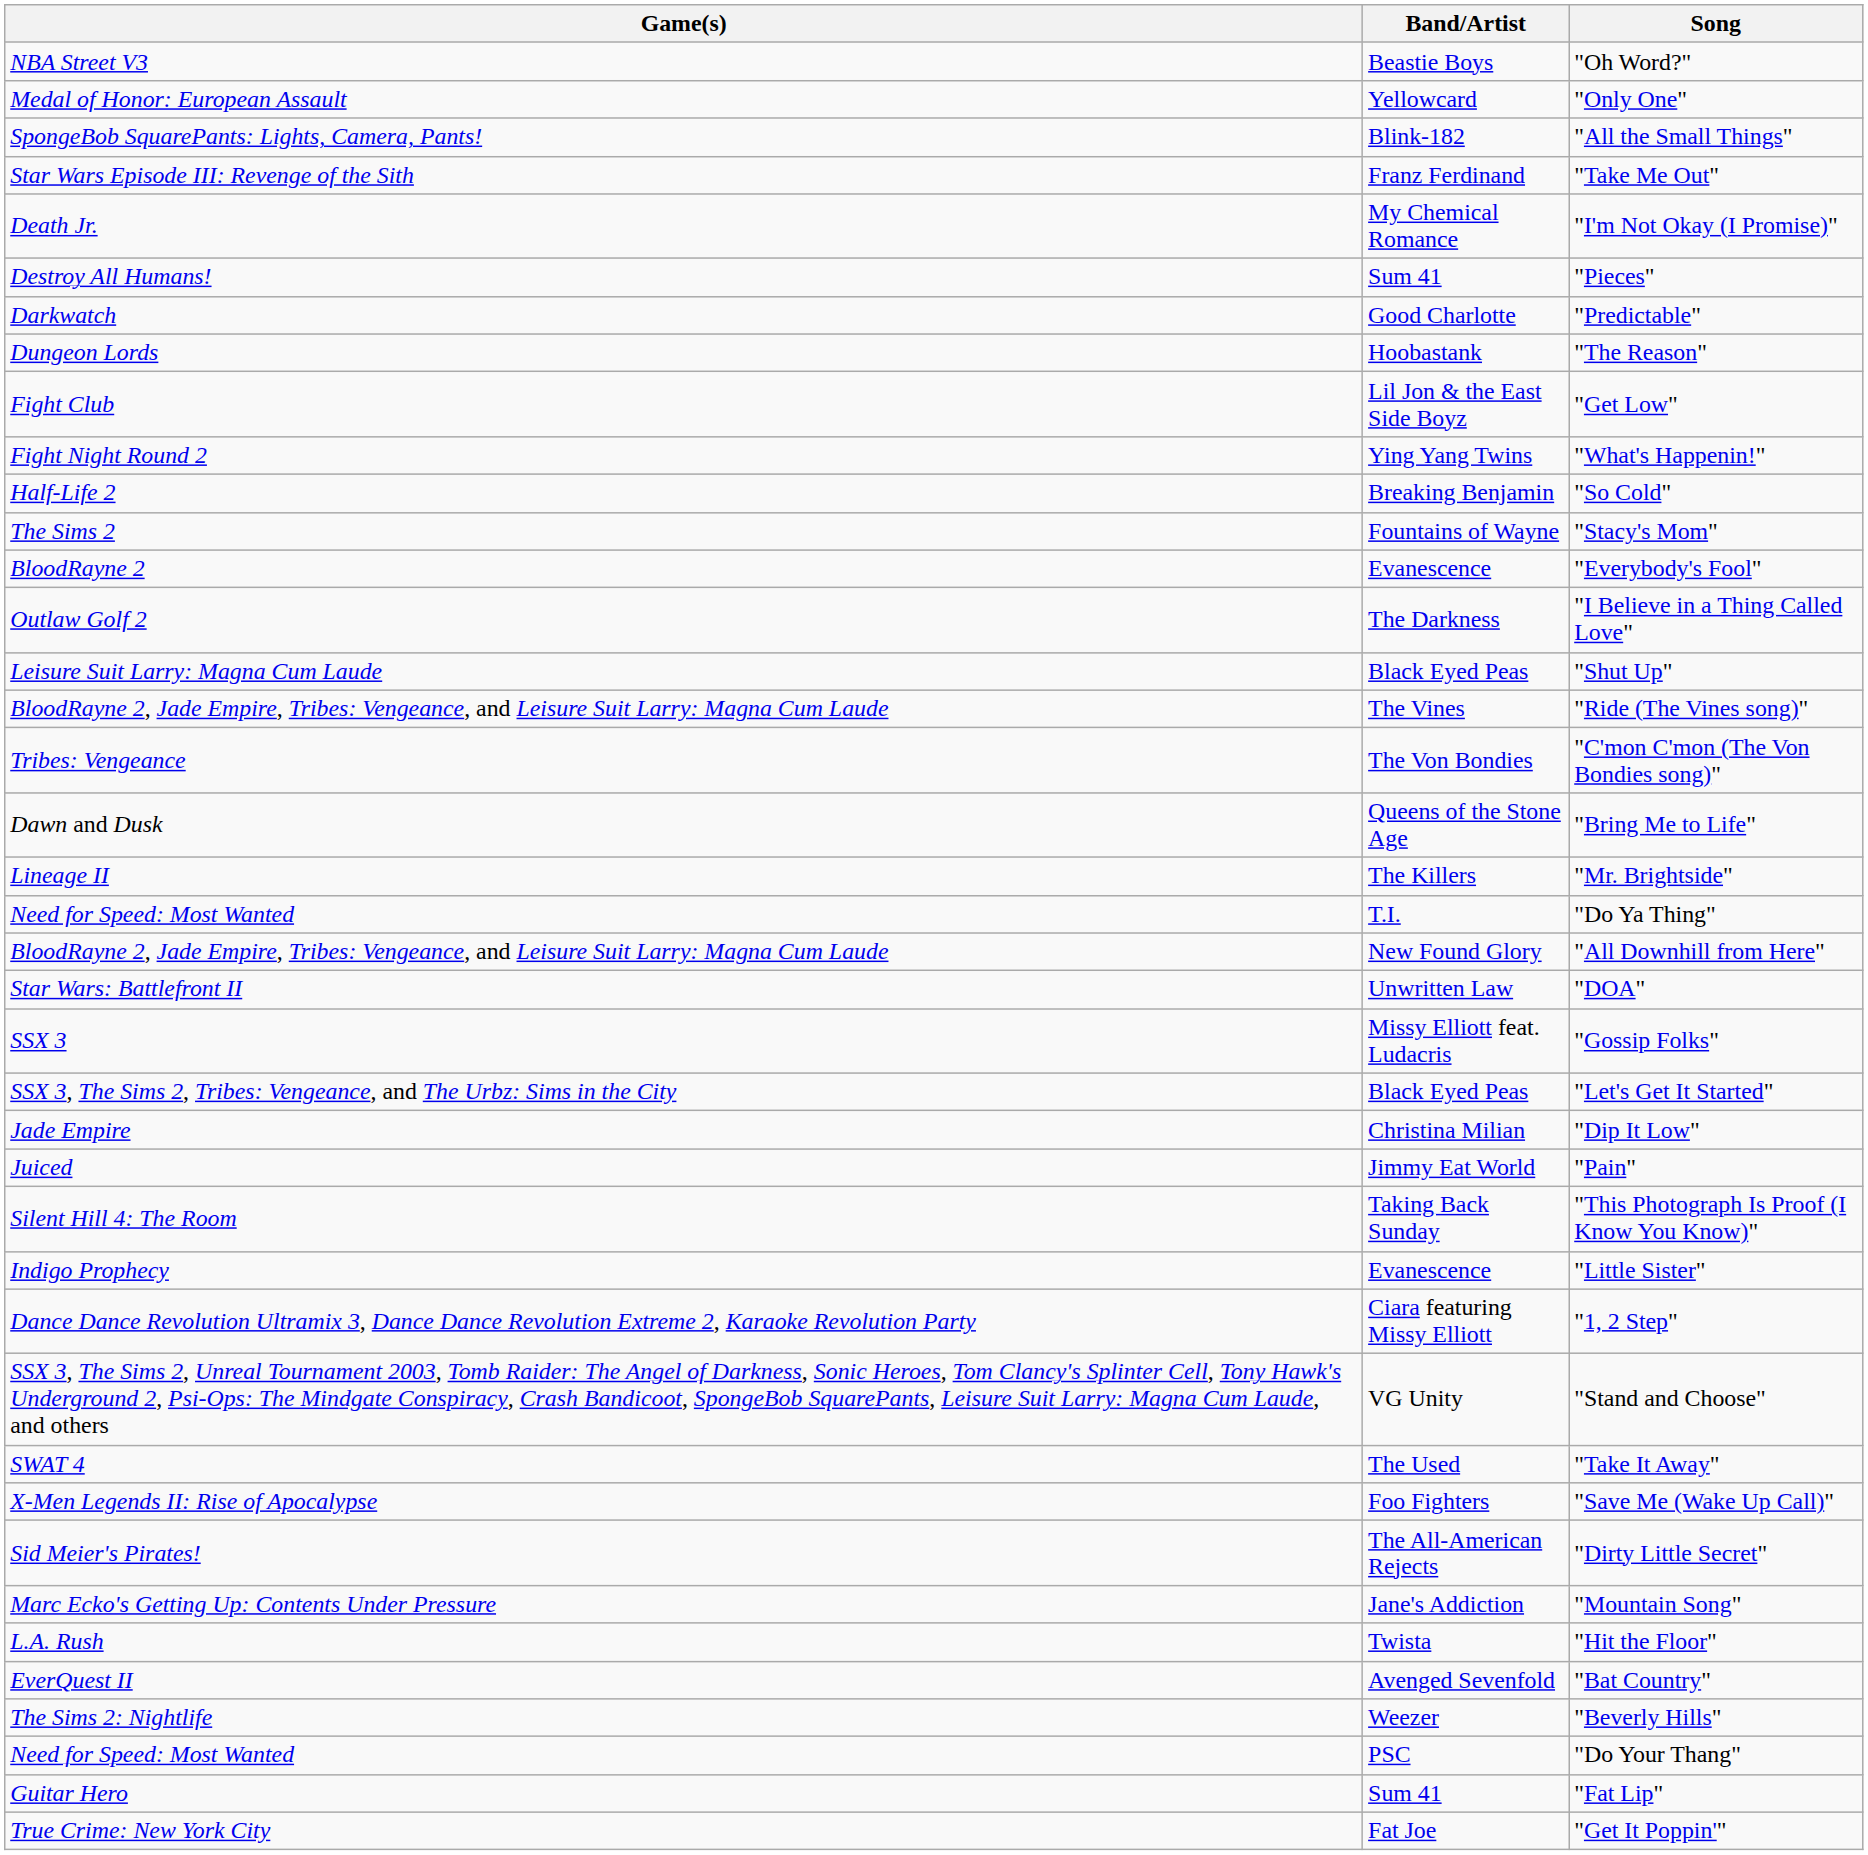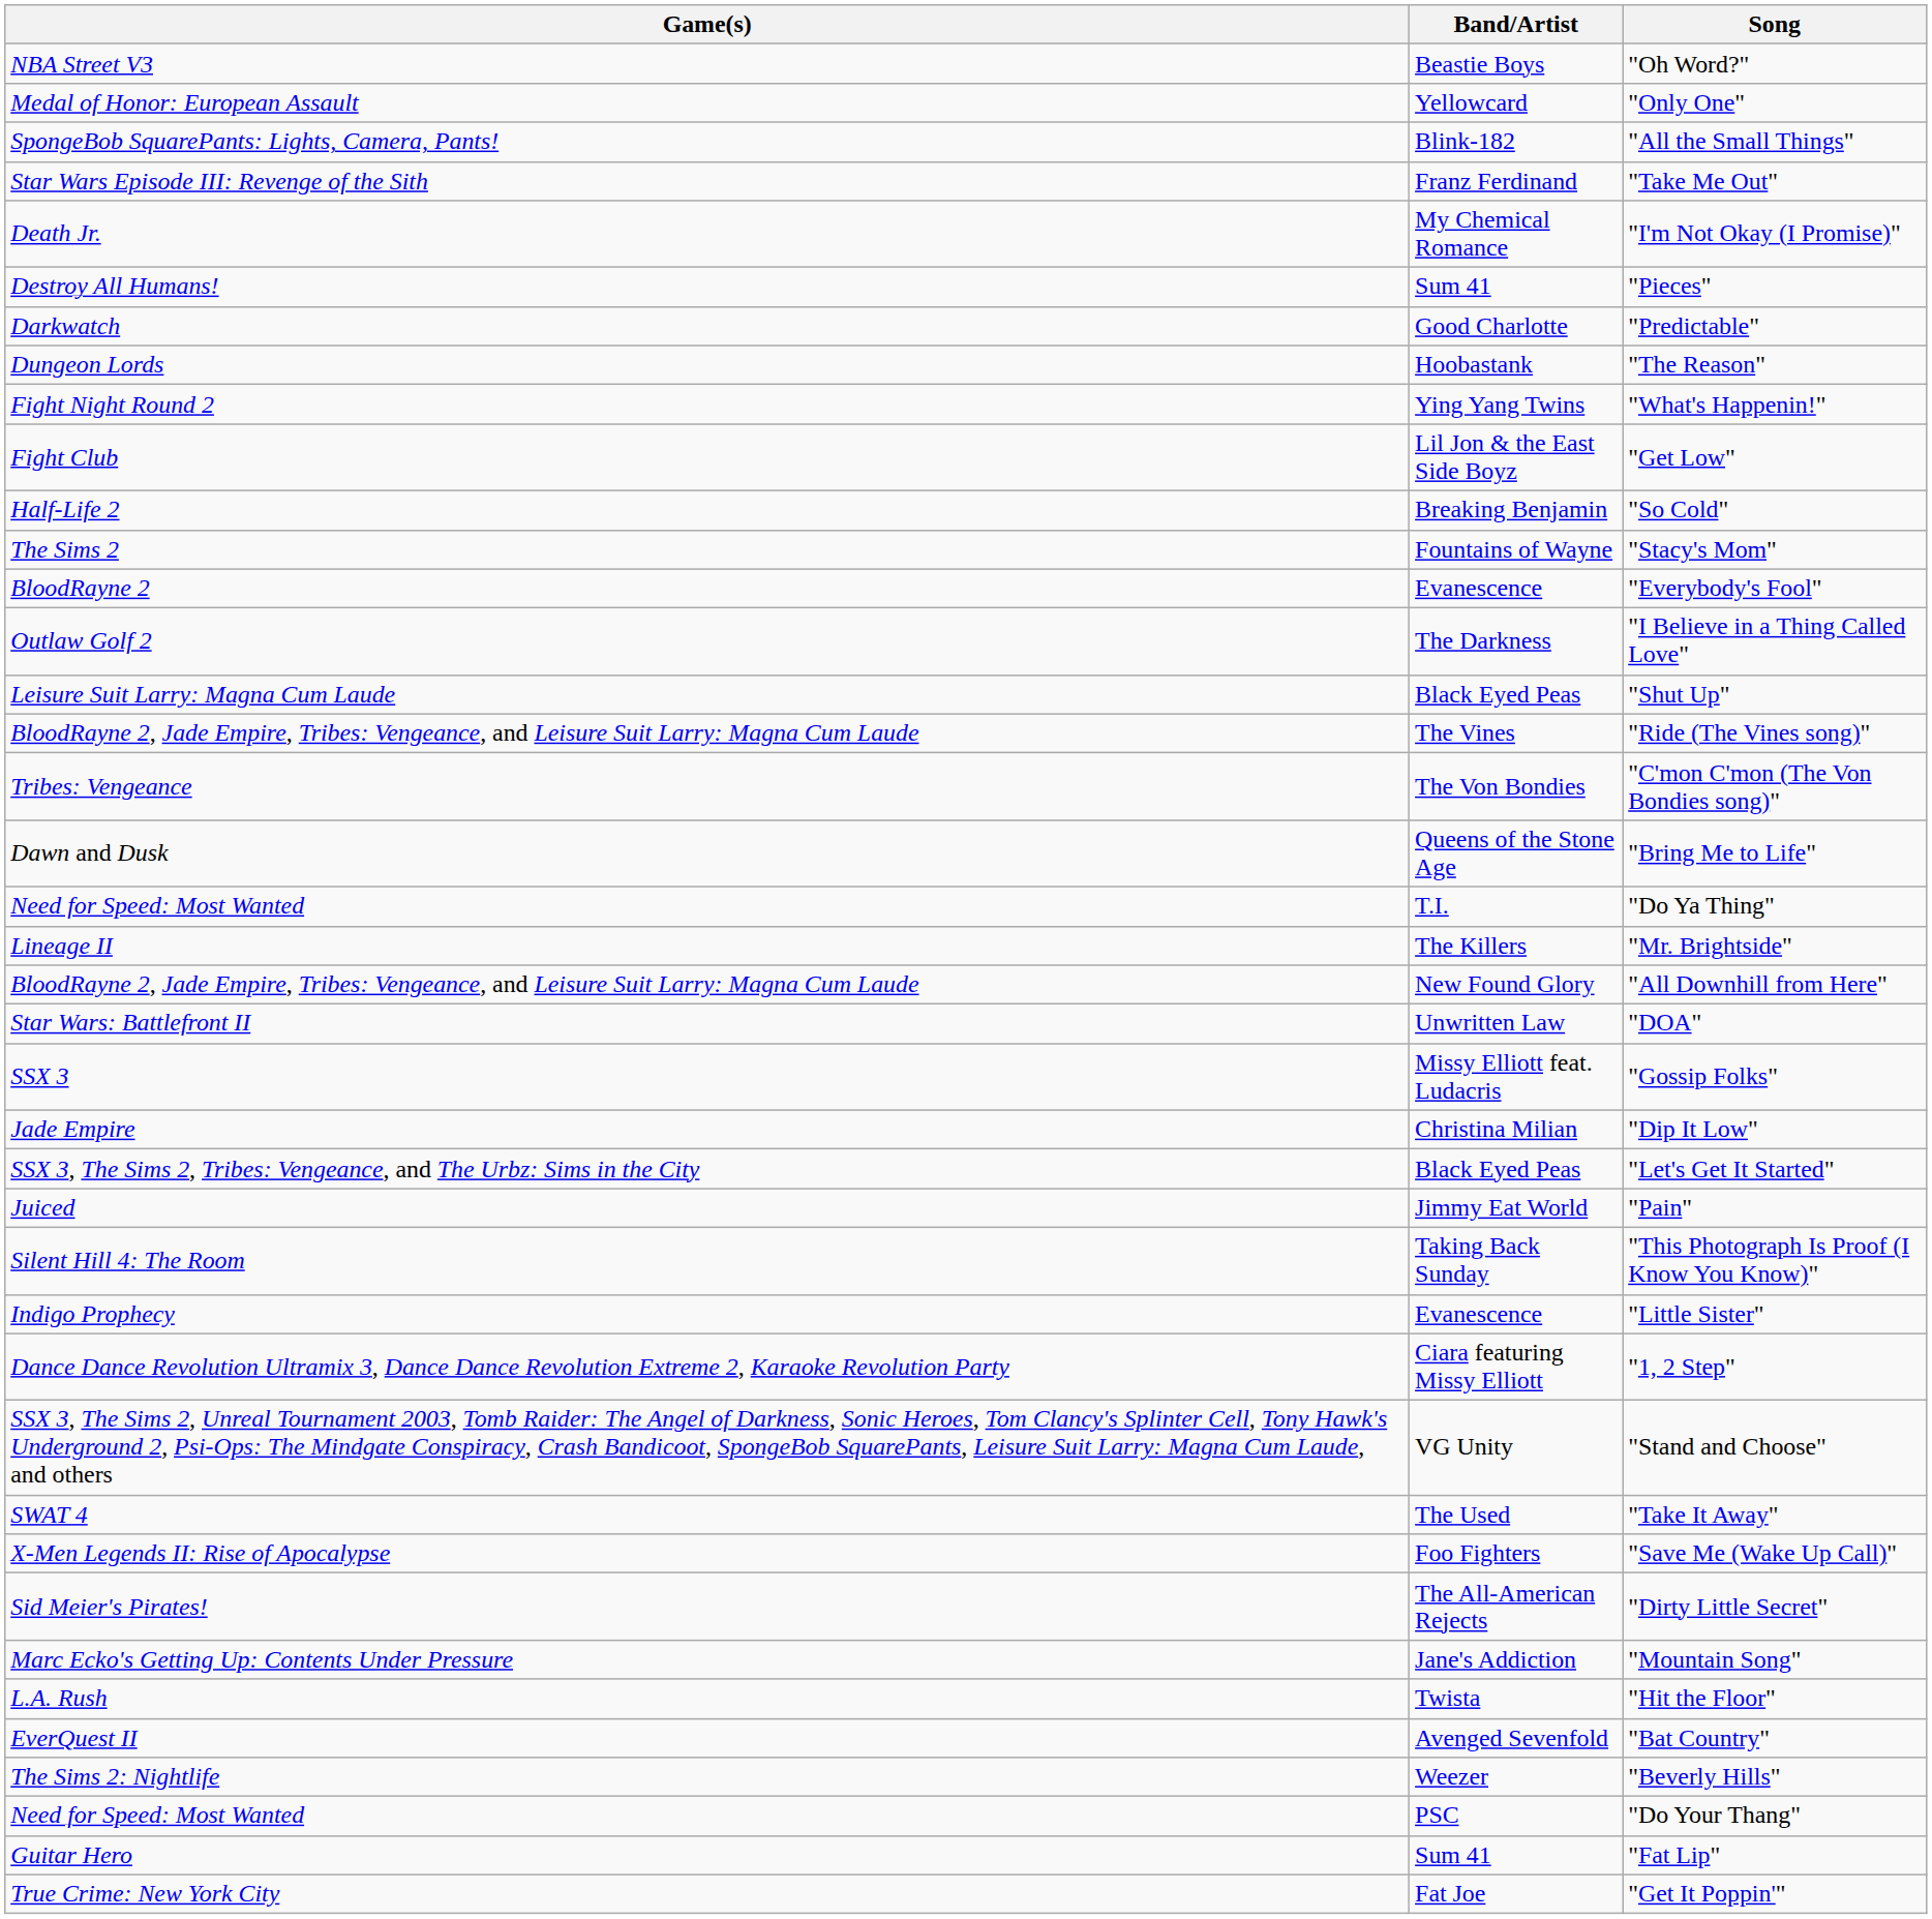rows swapped: "What's Happenin!" <-> "Get Low"
rows swapped: "Mr. Brightside" <-> "Do Ya Thing"
rows swapped: "Let's Get It Started" <-> "Dip It Low"
